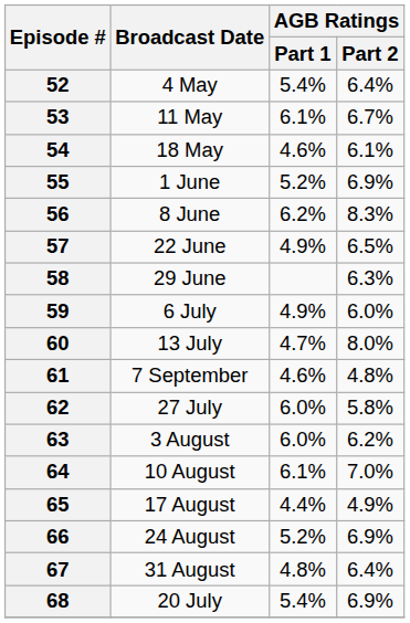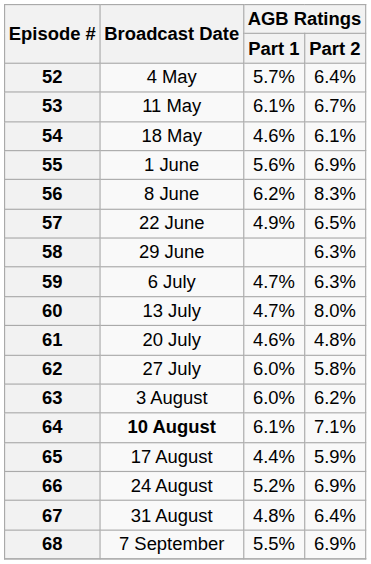52 | AGB Ratings / Part 1: 5.4% -> 5.7%
55 | AGB Ratings / Part 1: 5.2% -> 5.6%
59 | AGB Ratings / Part 1: 4.9% -> 4.7%
59 | AGB Ratings / Part 2: 6.0% -> 6.3%
61 | Broadcast Date: 7 September -> 20 July
64 | Broadcast Date: normal -> bold
64 | AGB Ratings / Part 2: 7.0% -> 7.1%
65 | AGB Ratings / Part 2: 4.9% -> 5.9%
68 | Broadcast Date: 20 July -> 7 September
68 | AGB Ratings / Part 1: 5.4% -> 5.5%
